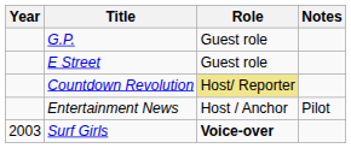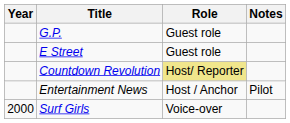Surf Girls | Year: 2003 -> 2000
Surf Girls | Role: bold -> normal
